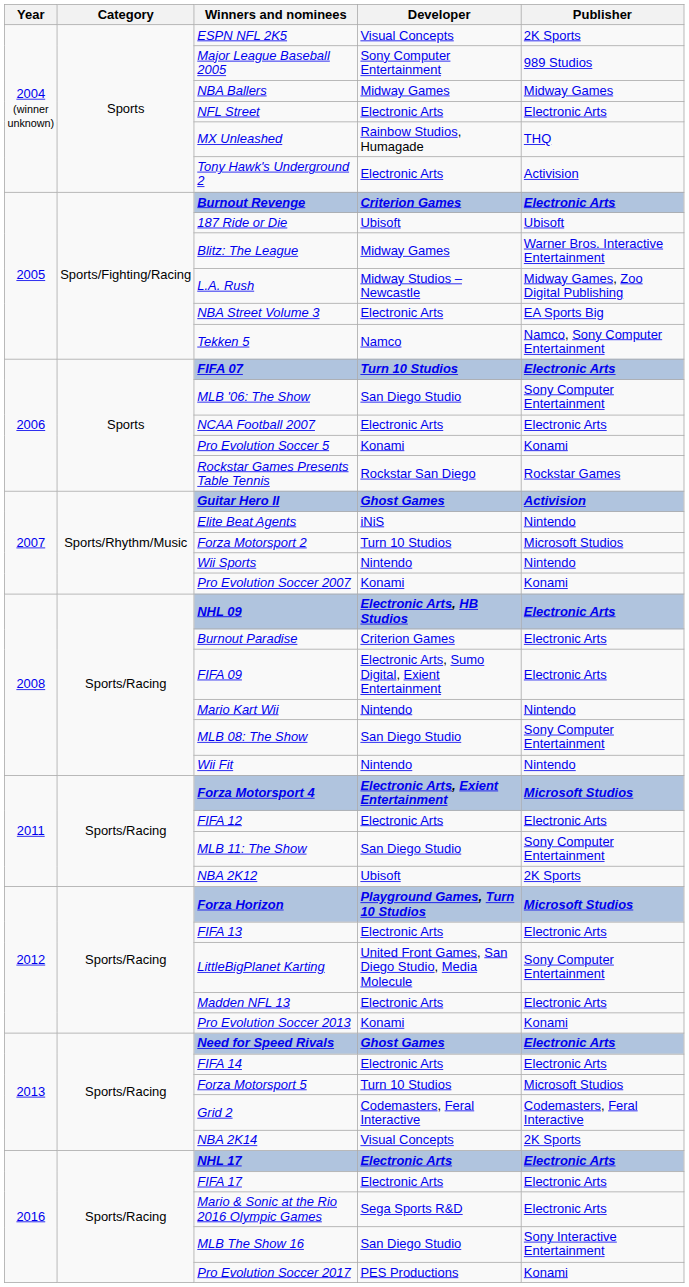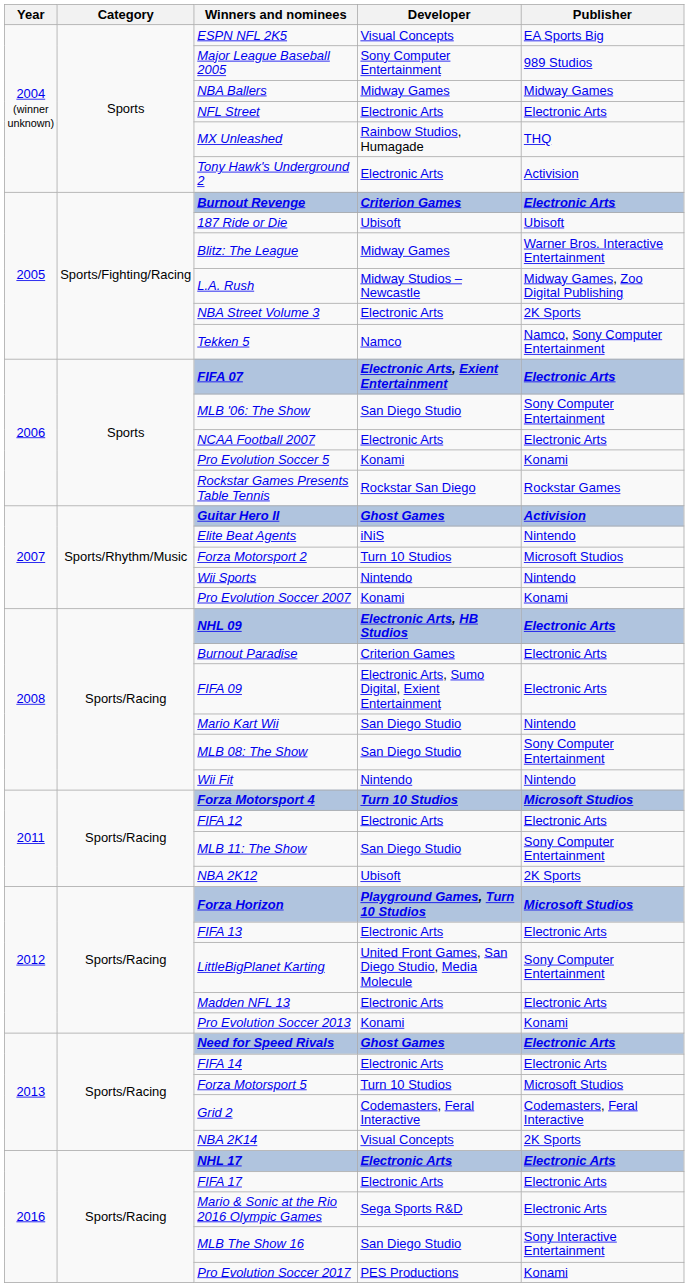ESPN NFL 2K5 | Publisher: 2K Sports -> EA Sports Big
NBA Street Volume 3 | Publisher: EA Sports Big -> 2K Sports
FIFA 07 | Developer: Turn 10 Studios -> Electronic Arts, Exient Entertainment
Mario Kart Wii | Developer: Nintendo -> San Diego Studio
Forza Motorsport 4 | Developer: Electronic Arts, Exient Entertainment -> Turn 10 Studios
